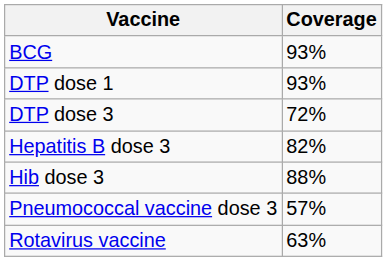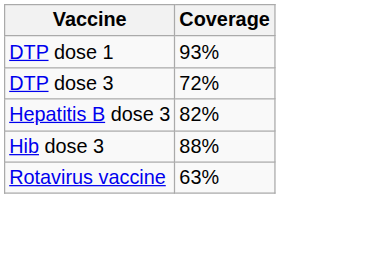- row: BCG | 93%
- row: Pneumococcal vaccine dose 3 | 57%
